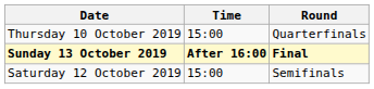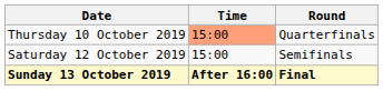Thursday 10 October 2019 | Time: no background -> lightsalmon background
rows swapped: Saturday 12 October 2019 <-> Sunday 13 October 2019
